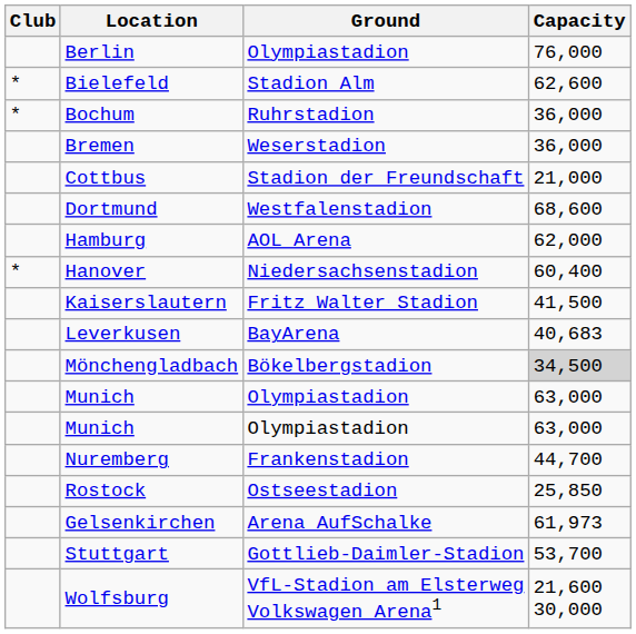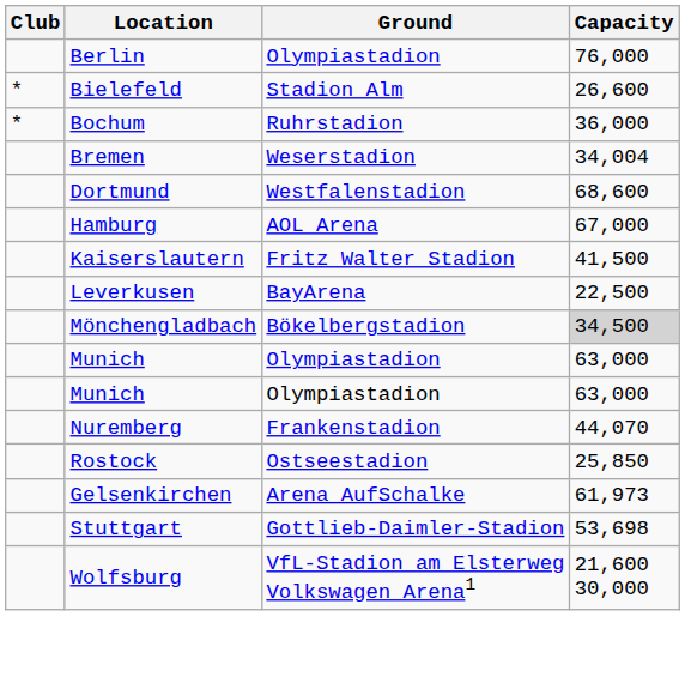Bielefeld | Capacity: 62,600 -> 26,600
Bremen | Capacity: 36,000 -> 34,004
- row: Cottbus | Stadion der Freundschaft | 21,000
Hamburg | Capacity: 62,000 -> 67,000
- row: * | Hanover | Niedersachsenstadion | 60,400
Leverkusen | Capacity: 40,683 -> 22,500
Nuremberg | Capacity: 44,700 -> 44,070
Stuttgart | Capacity: 53,700 -> 53,698
